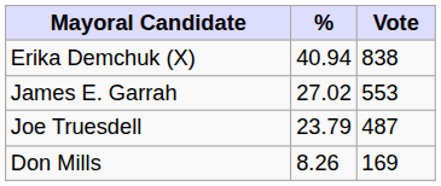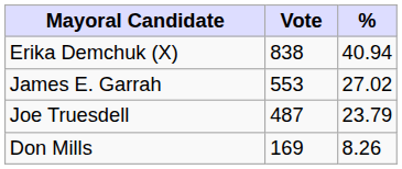columns swapped: Vote <-> %
